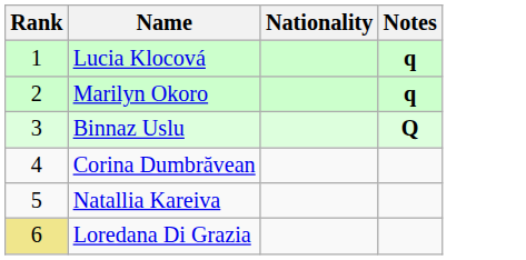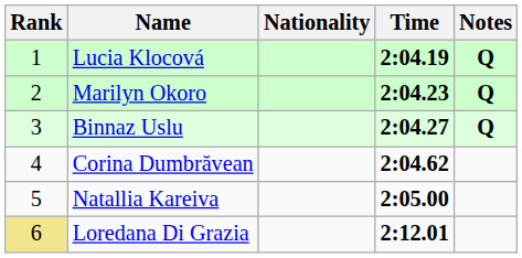+ column: Time | 2:04.19 | 2:04.23 | 2:04.27 | 2:04.62 | 2:05.00 | 2:12.01
Lucia Klocová | Notes: q -> Q
Marilyn Okoro | Notes: q -> Q
